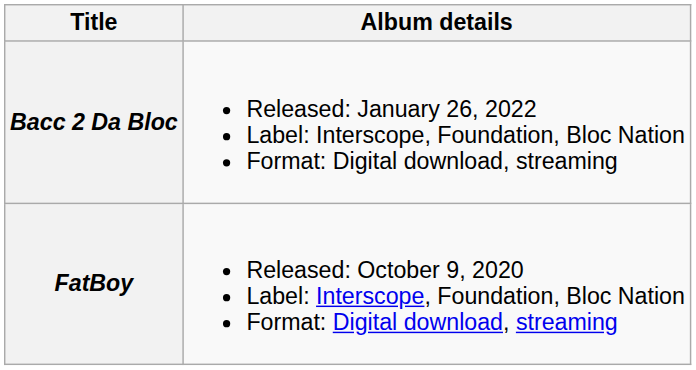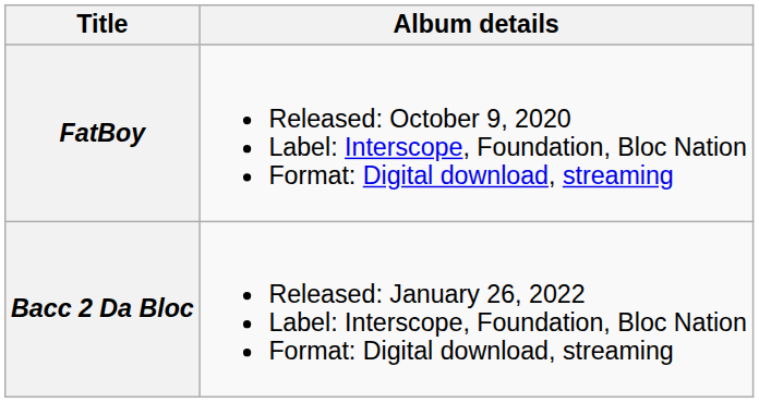rows swapped: FatBoy <-> Bacc 2 Da Bloc
